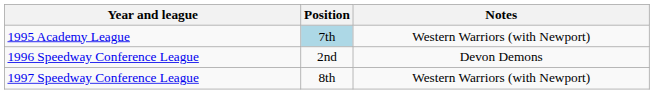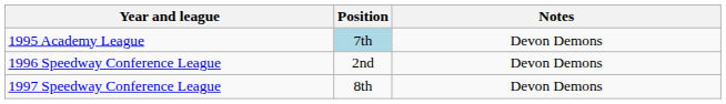1995 Academy League | Notes: Western Warriors (with Newport) -> Devon Demons
1997 Speedway Conference League | Notes: Western Warriors (with Newport) -> Devon Demons
